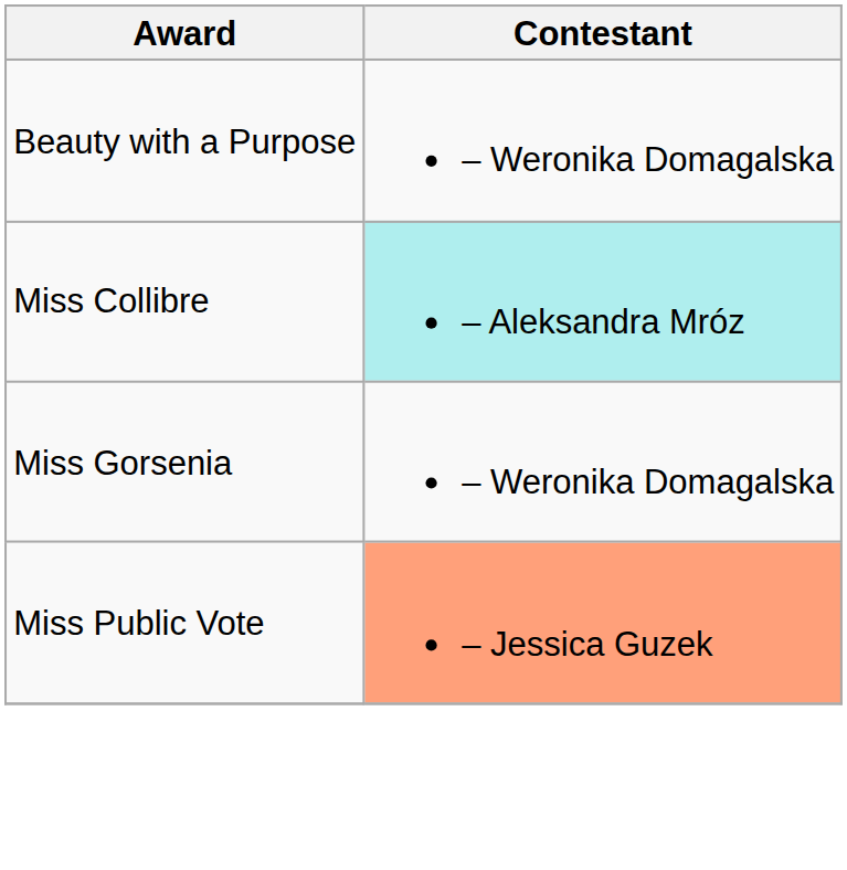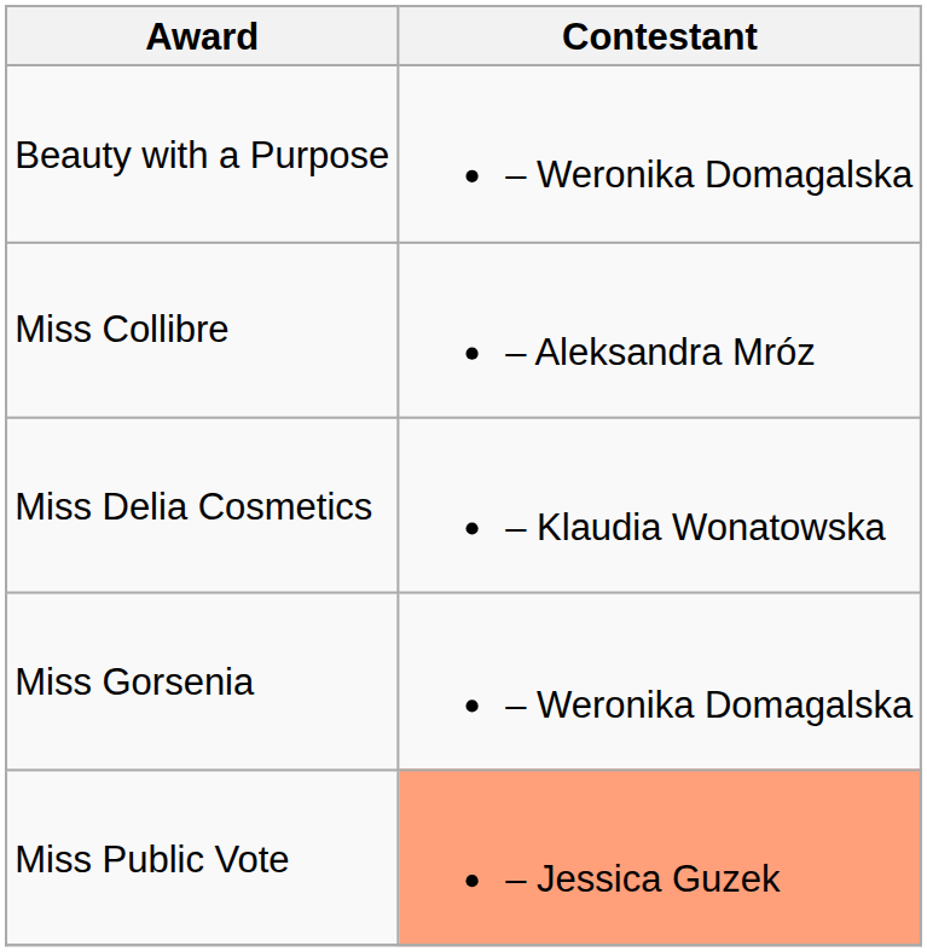Miss Collibre | Contestant: paleturquoise background -> no background
+ row: Miss Delia Cosmetics | – Klaudia Wonatowska
